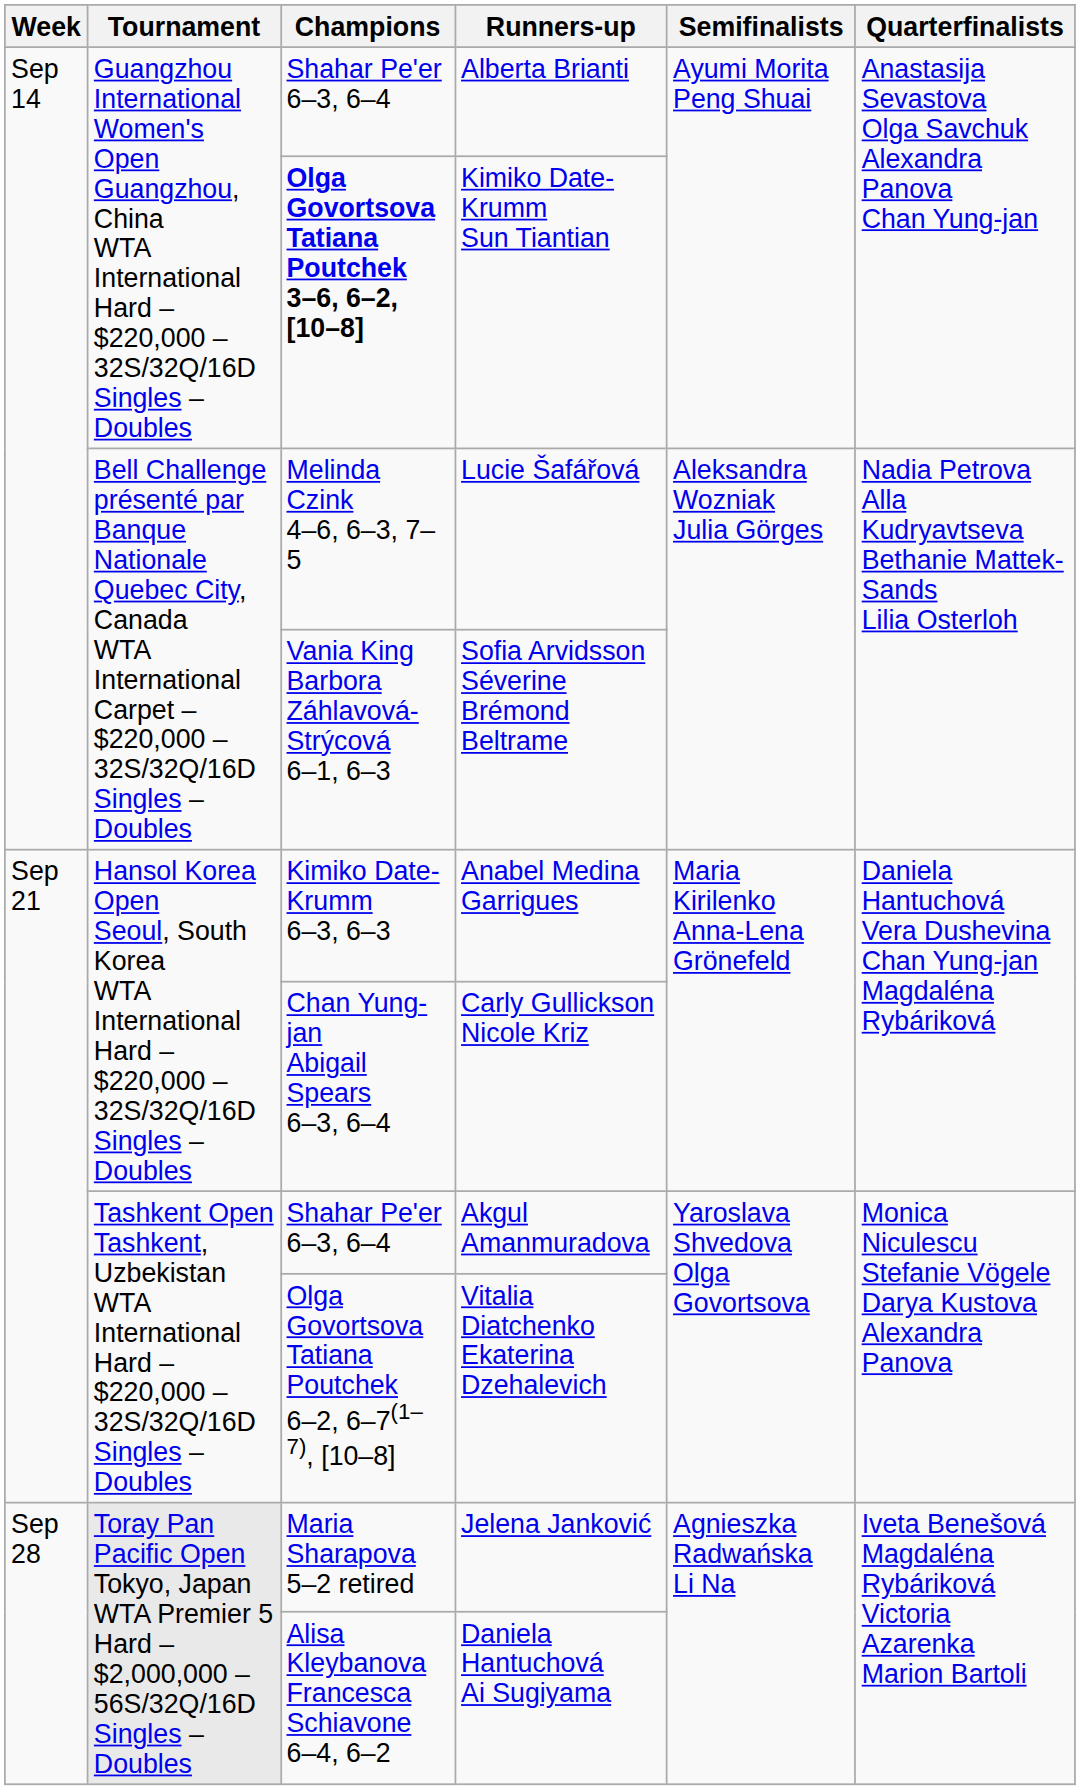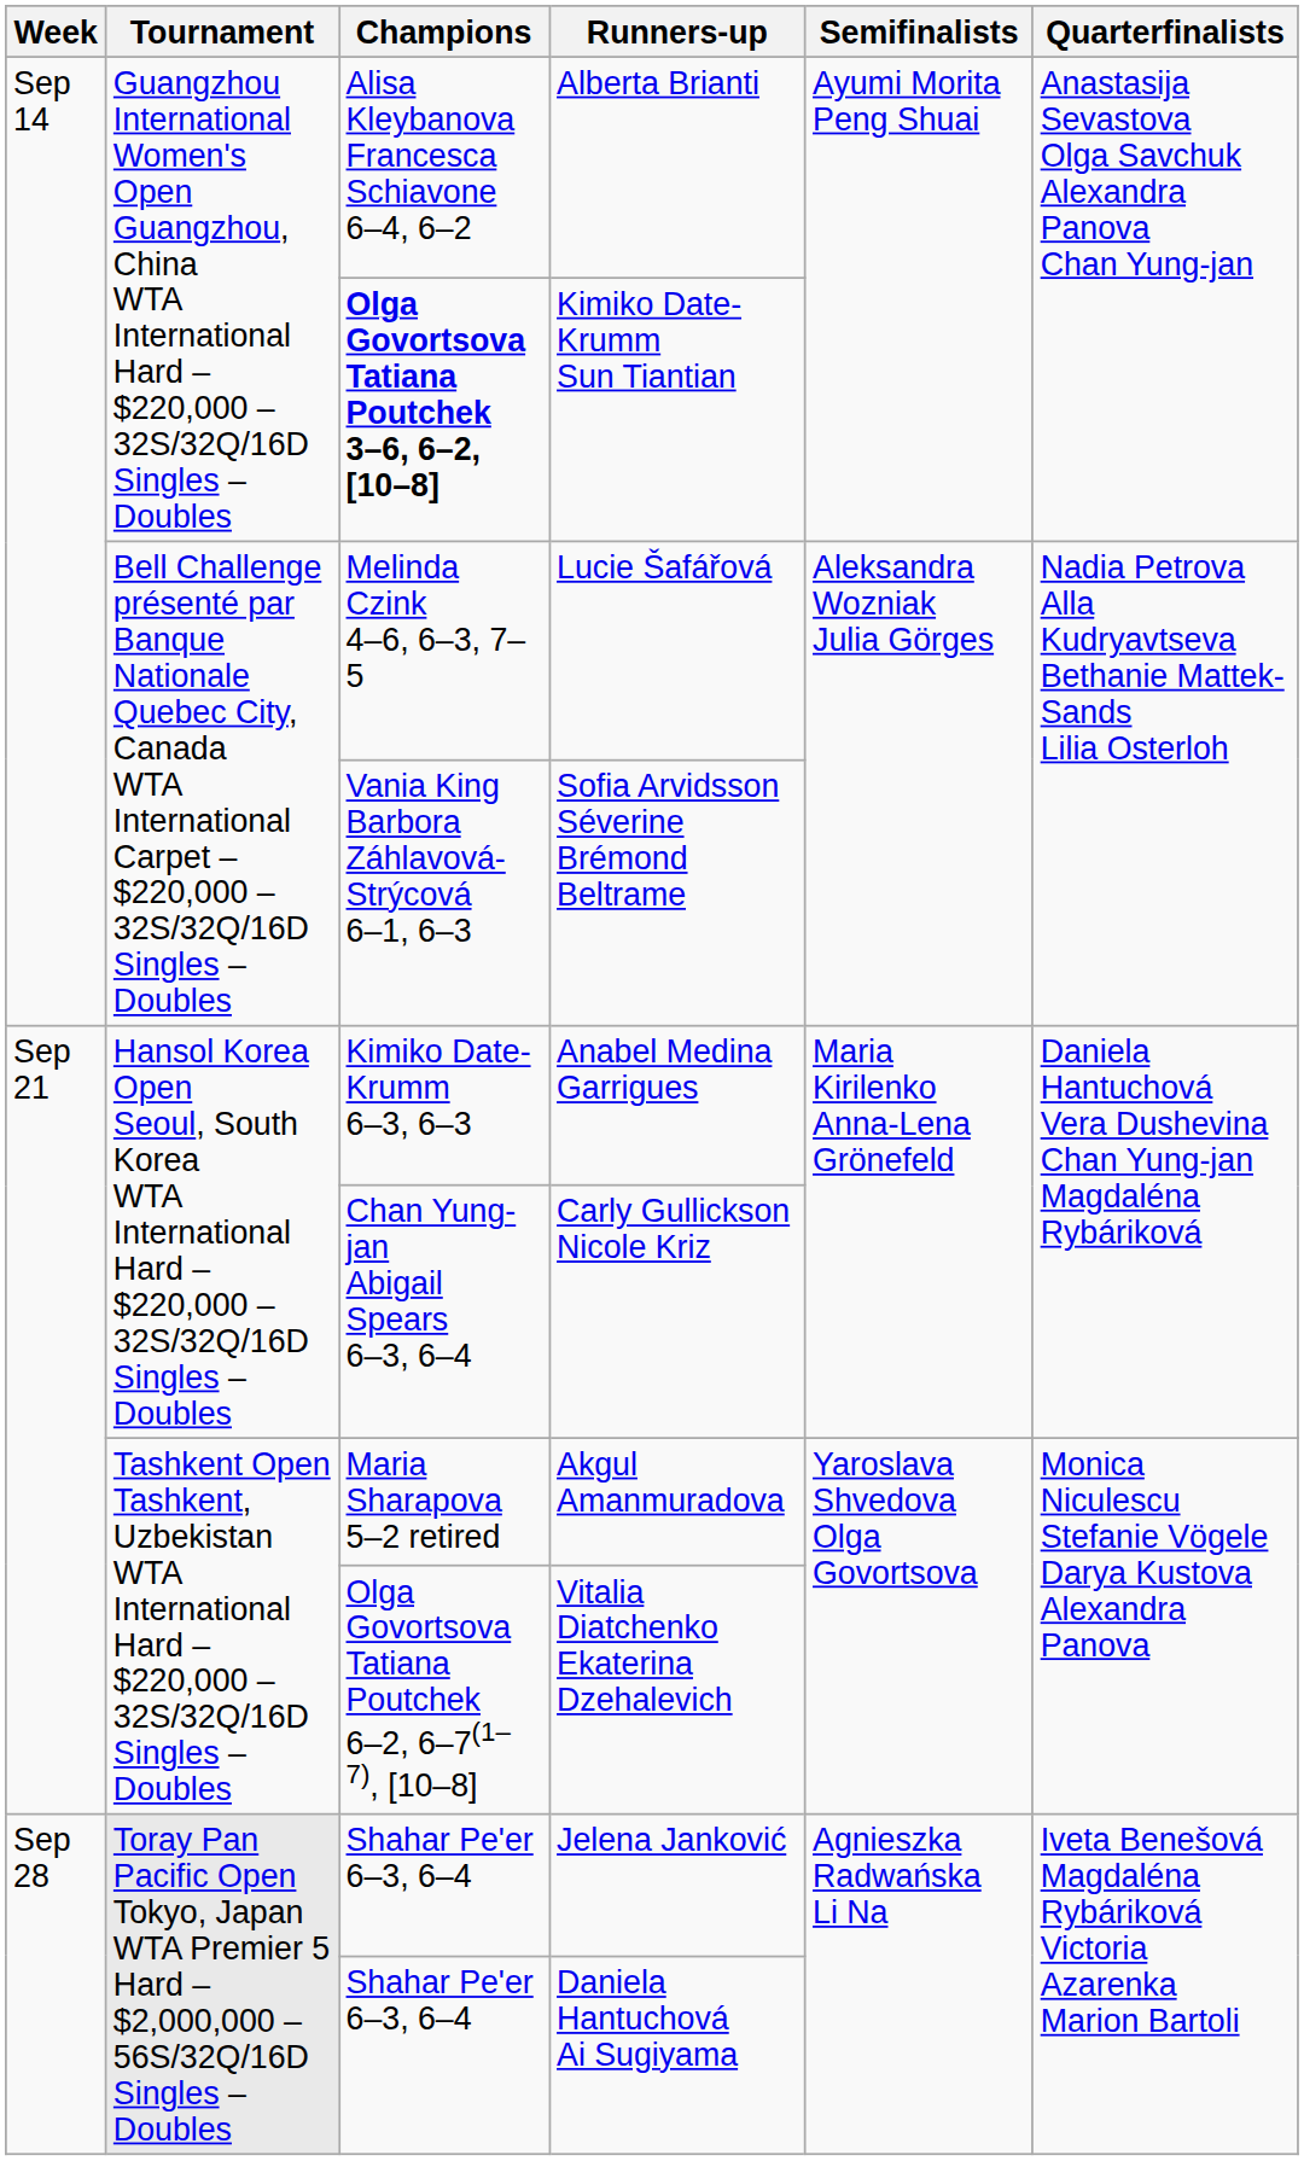Alberta Brianti | Champions: Shahar Pe'er 6–3, 6–4 -> Alisa Kleybanova Francesca Schiavone 6–4, 6–2
Akgul Amanmuradova | Champions: Shahar Pe'er 6–3, 6–4 -> Maria Sharapova 5–2 retired
Jelena Janković | Champions: Maria Sharapova 5–2 retired -> Shahar Pe'er 6–3, 6–4
Daniela Hantuchová Ai Sugiyama | Champions: Alisa Kleybanova Francesca Schiavone 6–4, 6–2 -> Shahar Pe'er 6–3, 6–4
